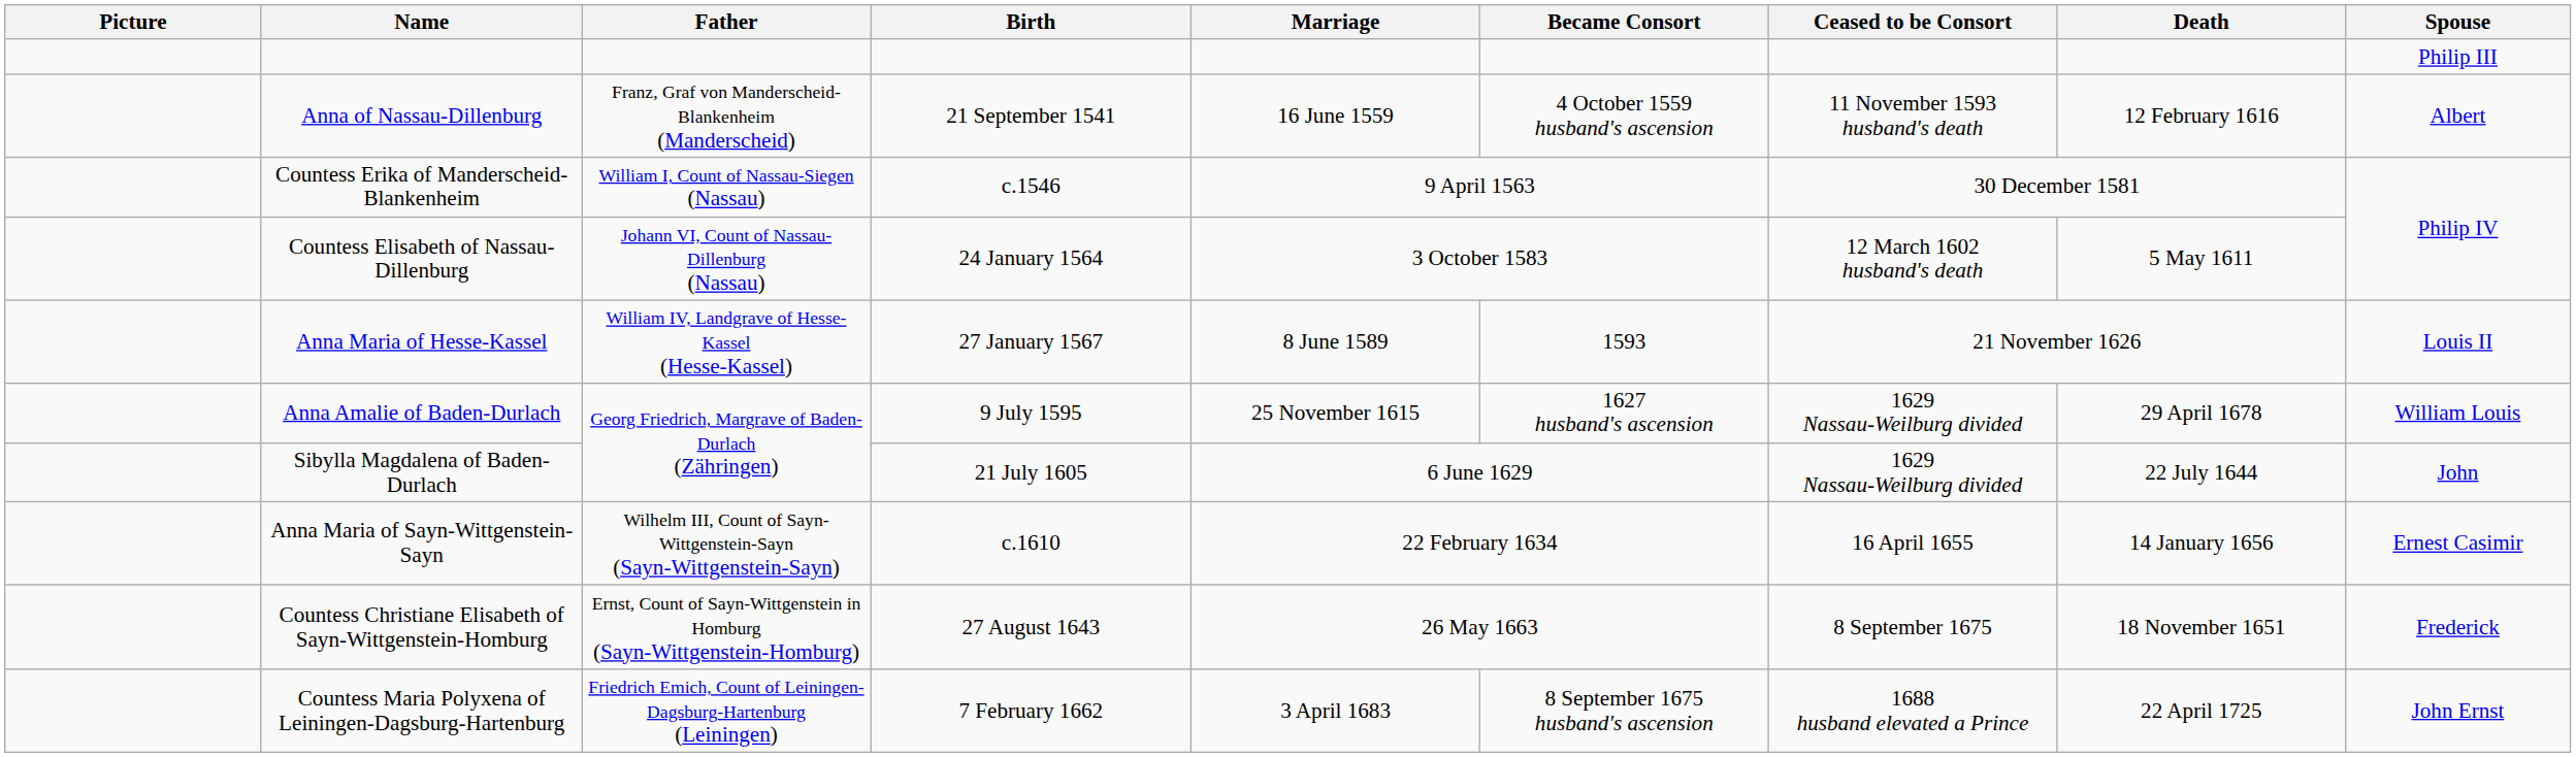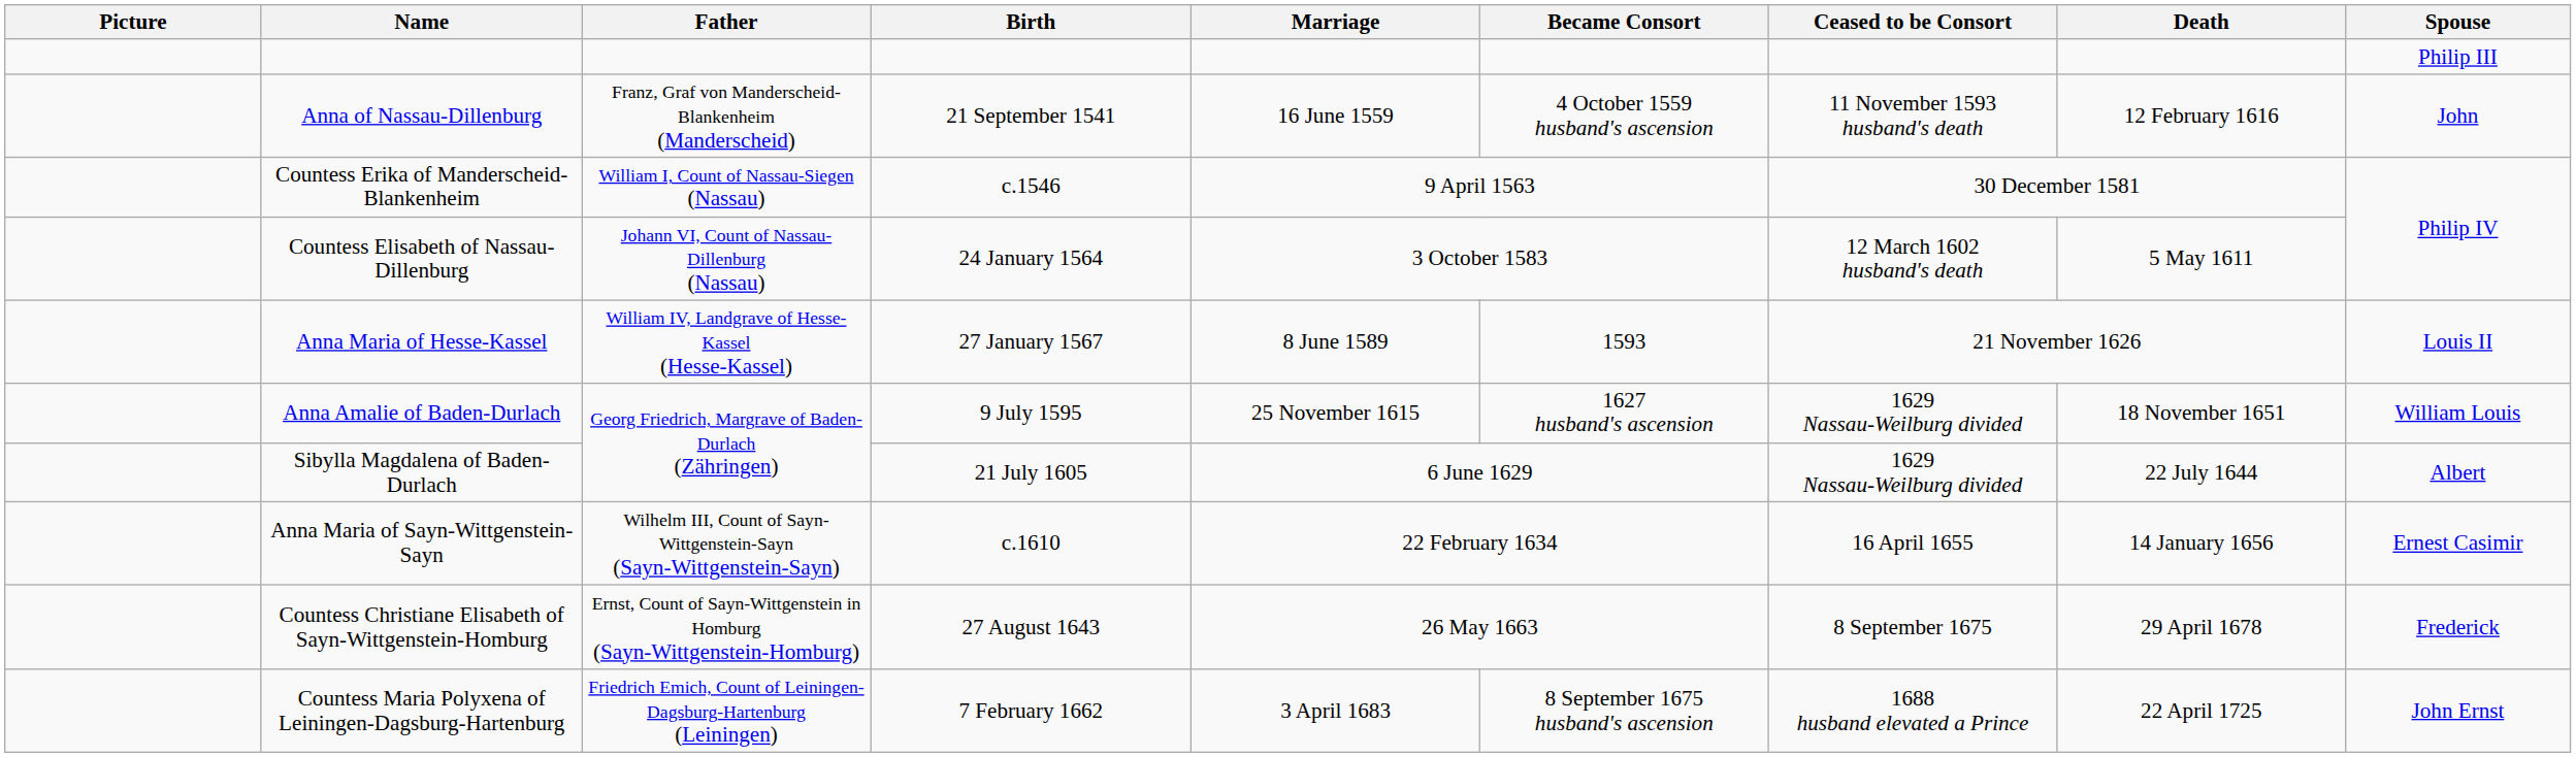Anna of Nassau-Dillenburg | Spouse: Albert -> John
Anna Amalie of Baden-Durlach | Death: 29 April 1678 -> 18 November 1651
Sibylla Magdalena of Baden-Durlach | Spouse: John -> Albert
Countess Christiane Elisabeth of Sayn-Wittgenstein-Homburg | Death: 18 November 1651 -> 29 April 1678
